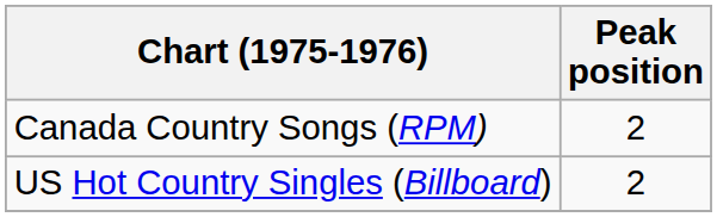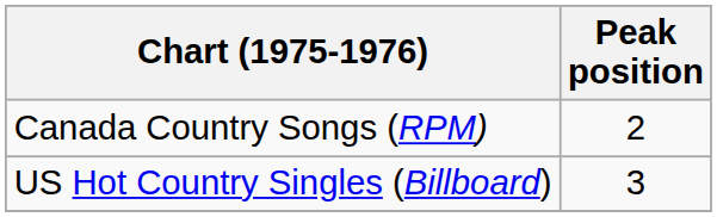US Hot Country Singles (Billboard) | Peak position: 2 -> 3
